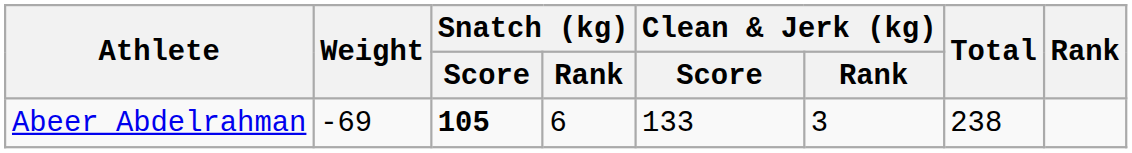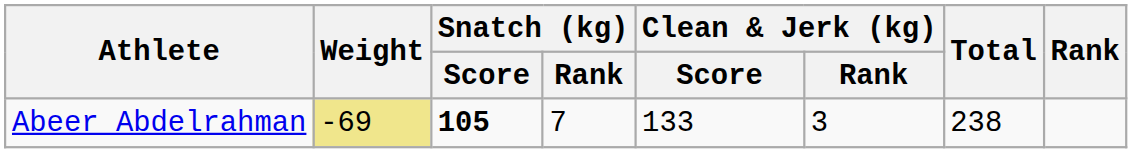Abeer Abdelrahman | Weight: no background -> khaki background
Abeer Abdelrahman | Snatch (kg) / Rank: 6 -> 7
